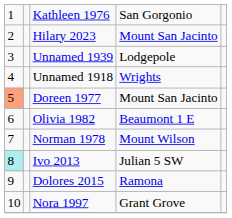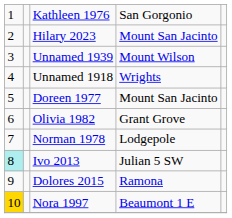Unnamed 1939 | column 4: Lodgepole -> Mount Wilson
Doreen 1977 | column 1: lightsalmon background -> no background
Olivia 1982 | column 4: Beaumont 1 E -> Grant Grove
Norman 1978 | column 4: Mount Wilson -> Lodgepole
Nora 1997 | column 1: no background -> gold background
Nora 1997 | column 4: Grant Grove -> Beaumont 1 E
